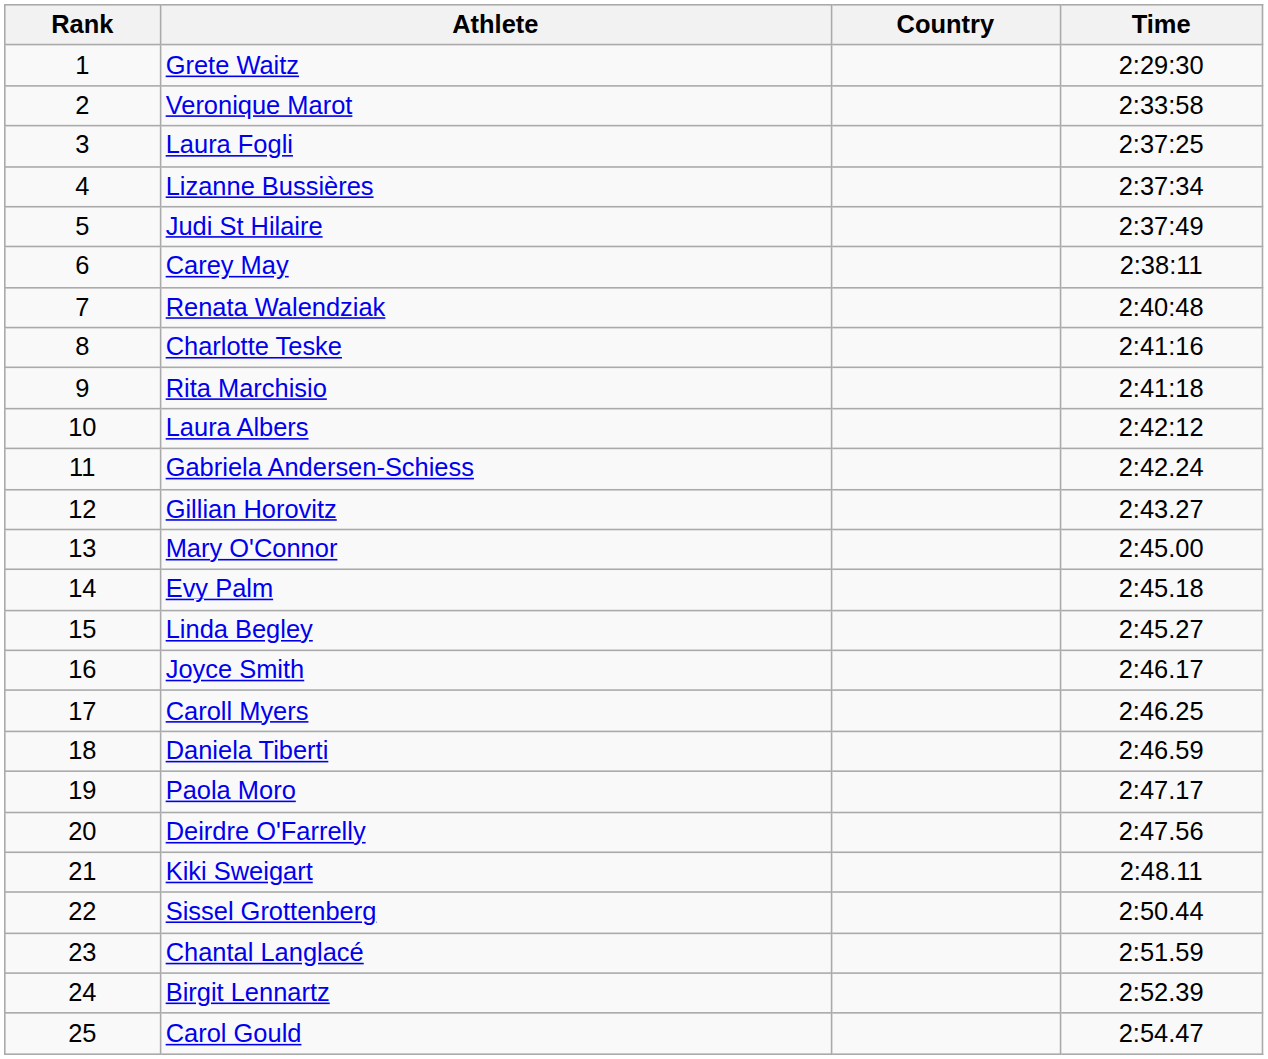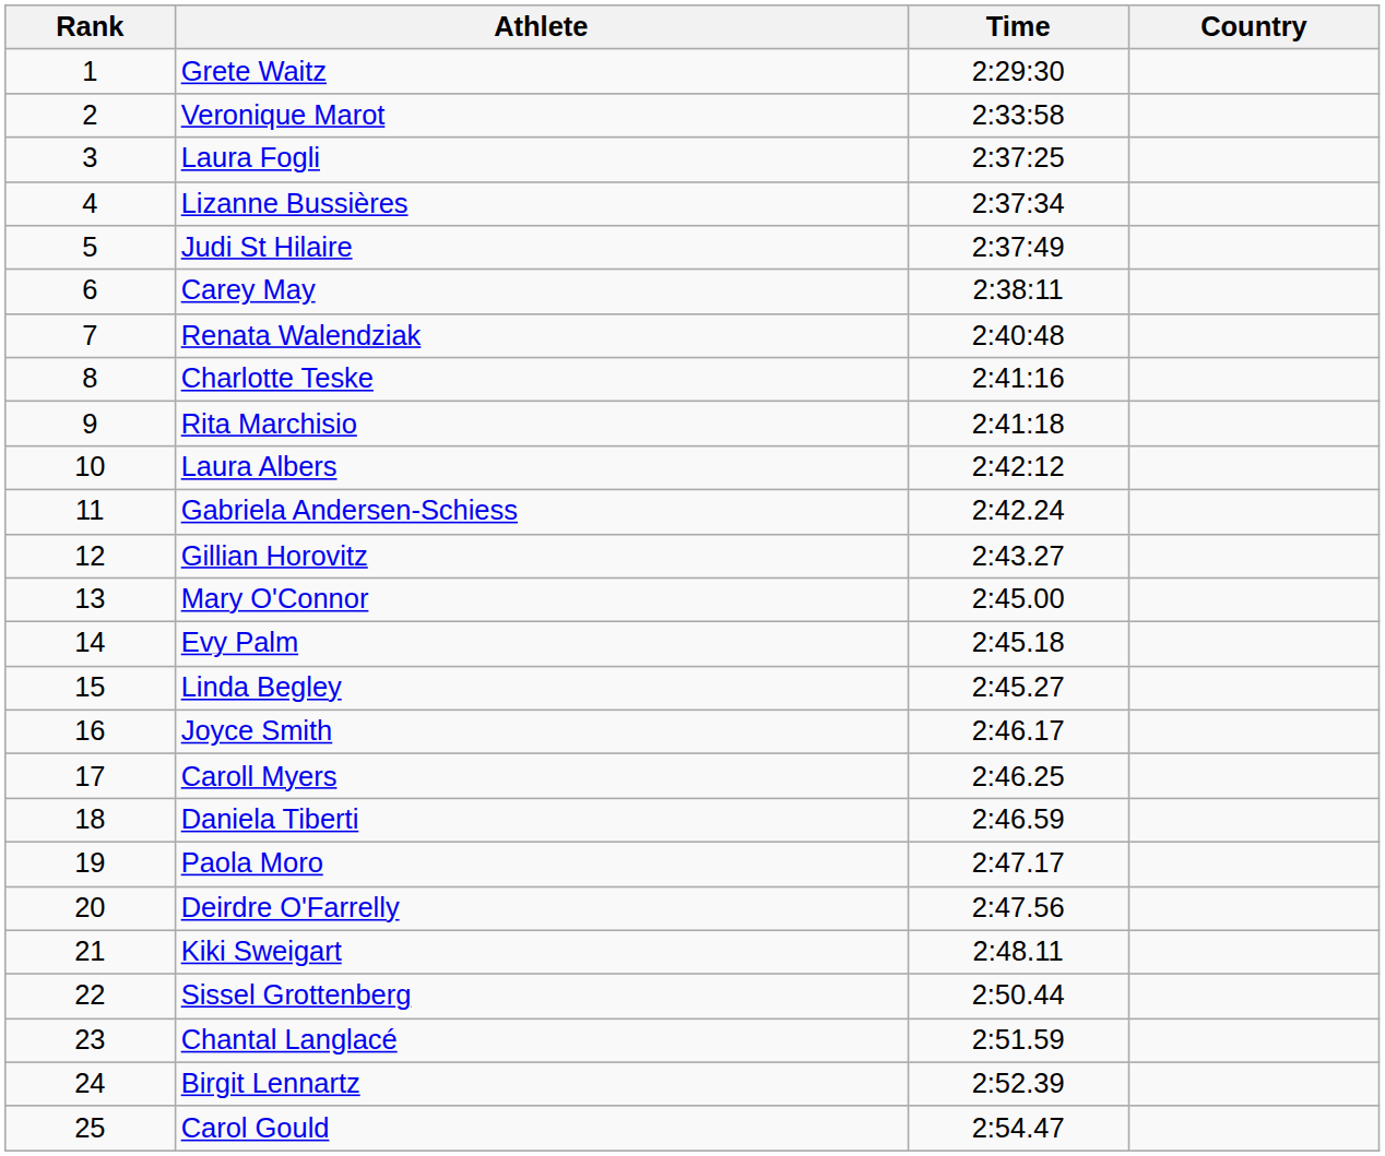columns swapped: Country <-> Time
